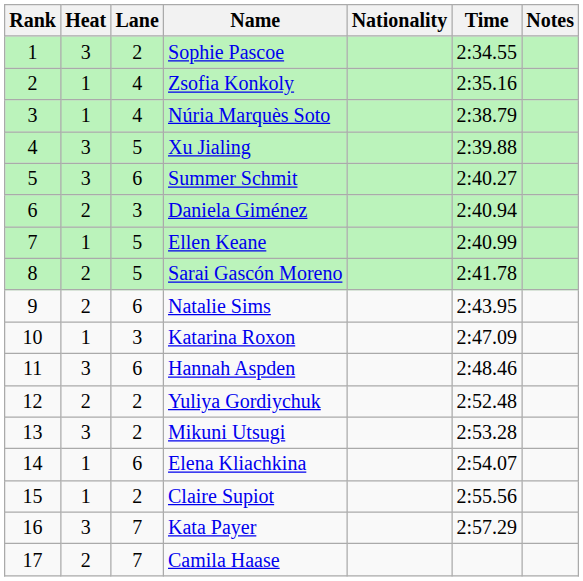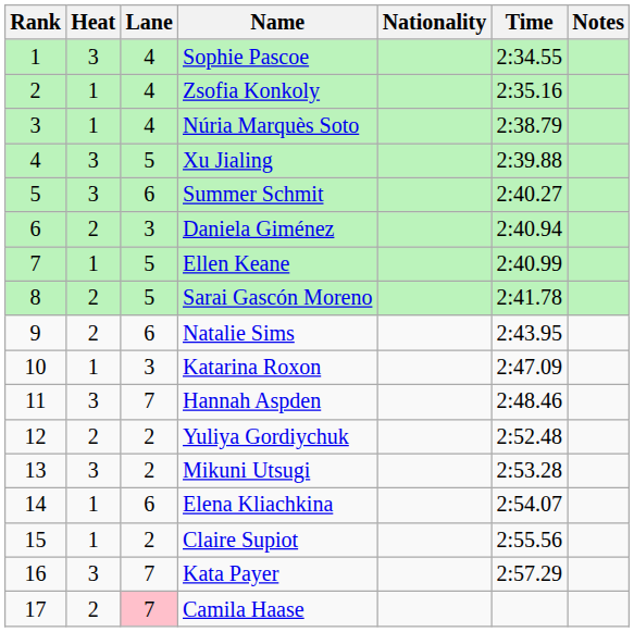Sophie Pascoe | Lane: 2 -> 4
Hannah Aspden | Lane: 6 -> 7
Camila Haase | Lane: no background -> pink background
